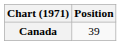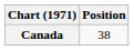Canada | Position: 39 -> 38
